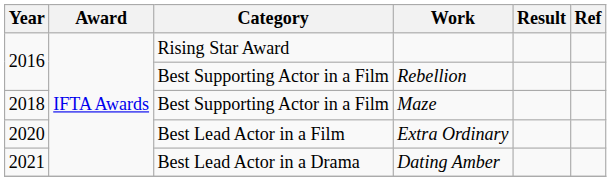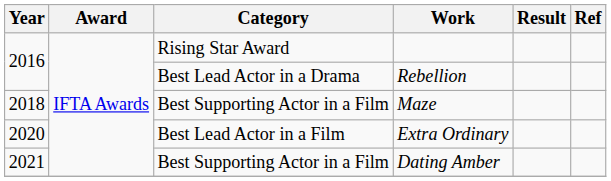Rebellion | Category: Best Supporting Actor in a Film -> Best Lead Actor in a Drama
Dating Amber | Category: Best Lead Actor in a Drama -> Best Supporting Actor in a Film
